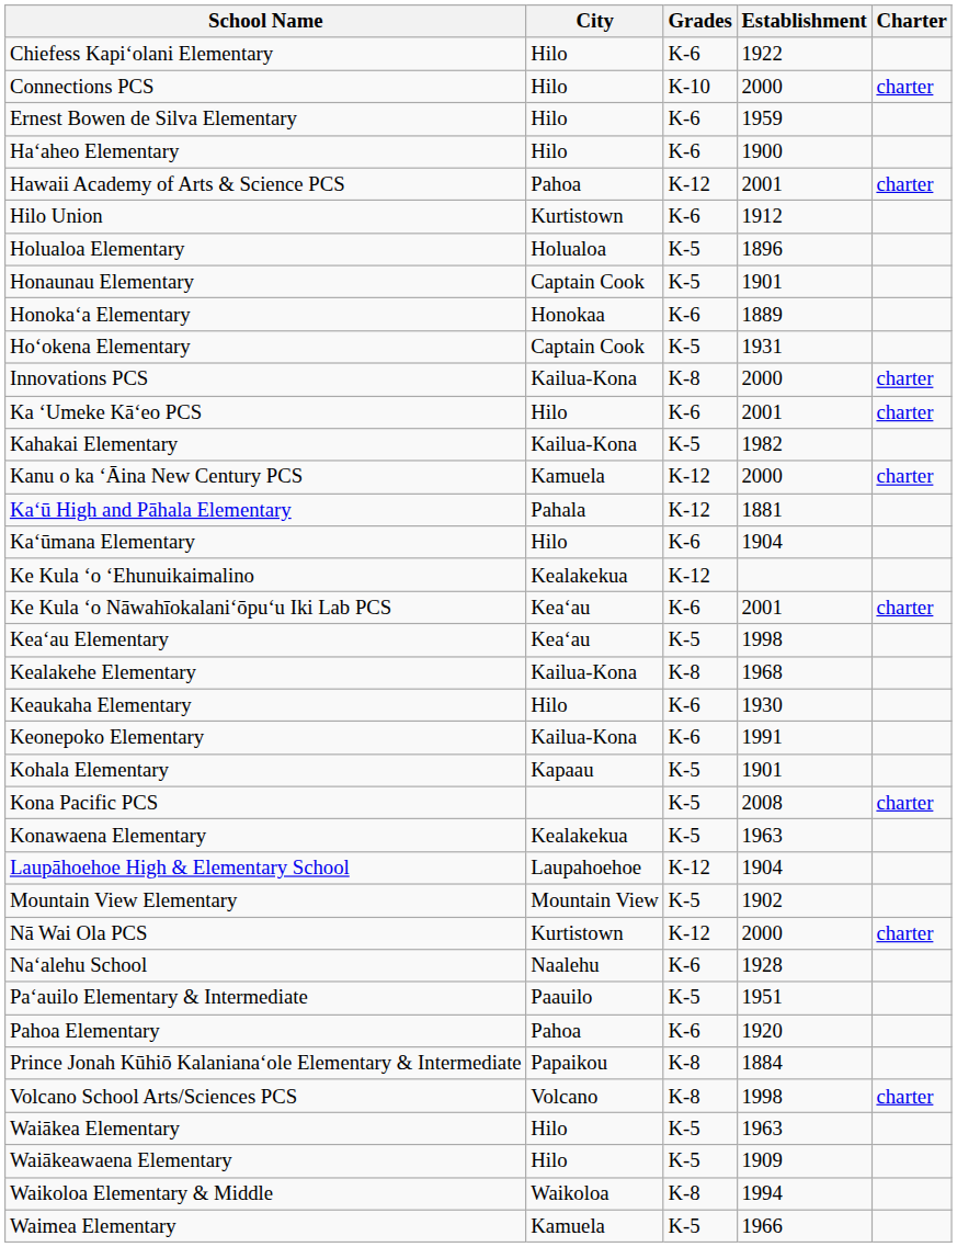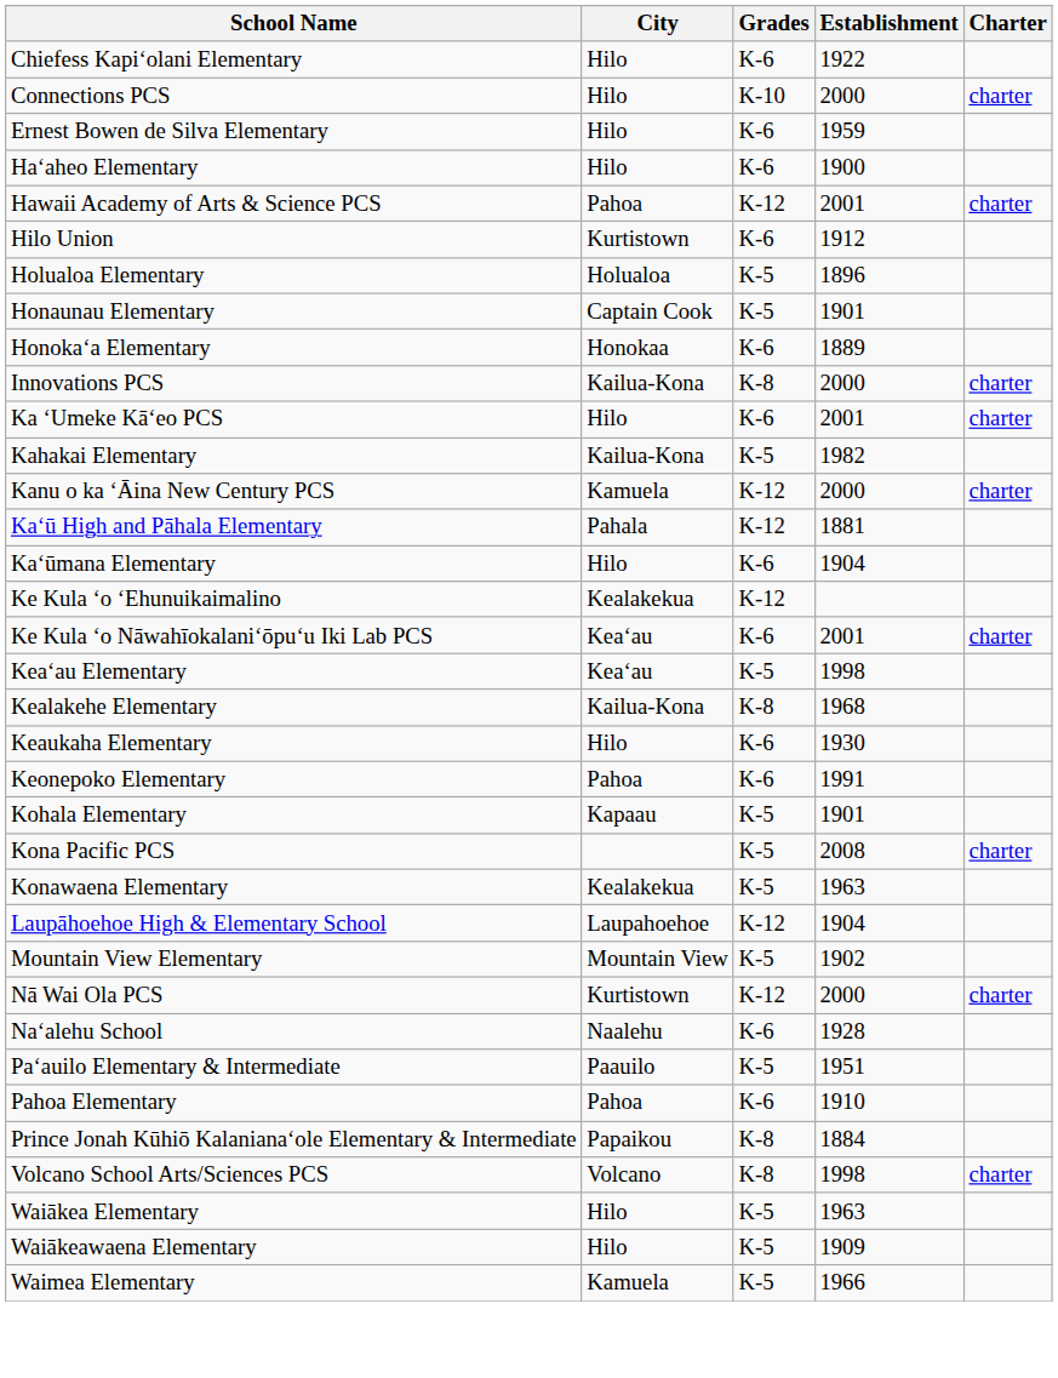- row: Hoʻokena Elementary | Captain Cook | K-5 | 1931
Keonepoko Elementary | City: Kailua-Kona -> Pahoa
Pahoa Elementary | Establishment: 1920 -> 1910
- row: Waikoloa Elementary & Middle | Waikoloa | K-8 | 1994
